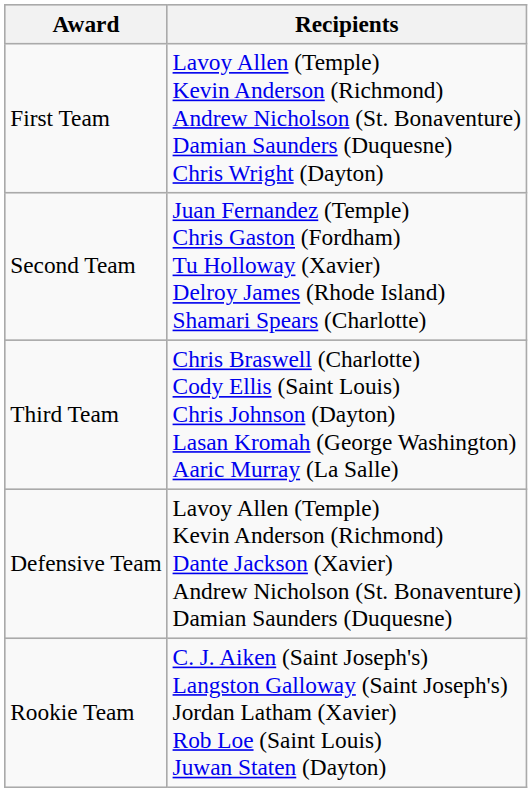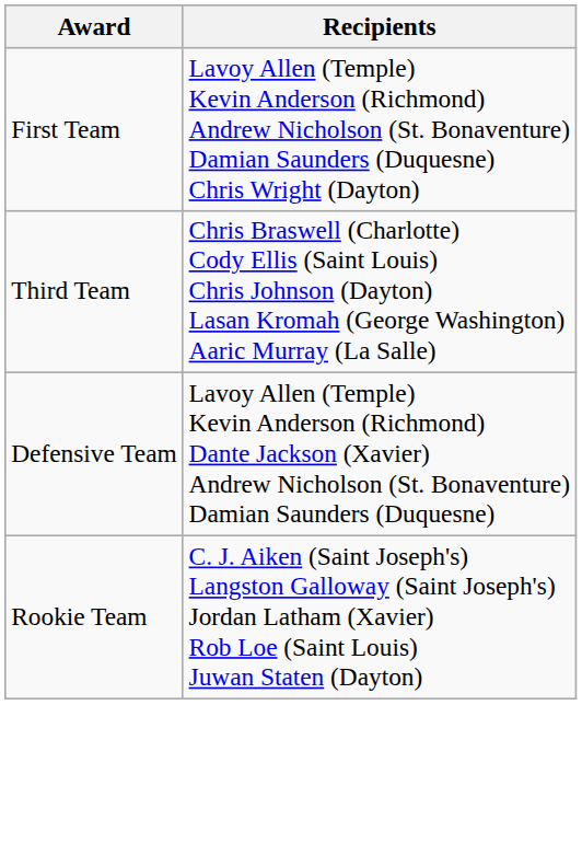- row: Second Team | Juan Fernandez (Temple) Chris Gaston (Fordham) Tu Holloway (Xavier) Delroy James (Rhode Island) Shamari Spears (Charlotte)
